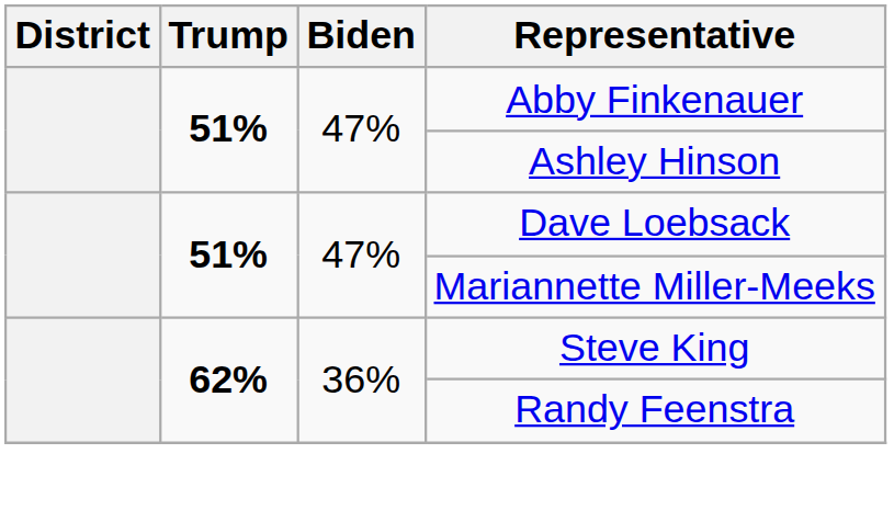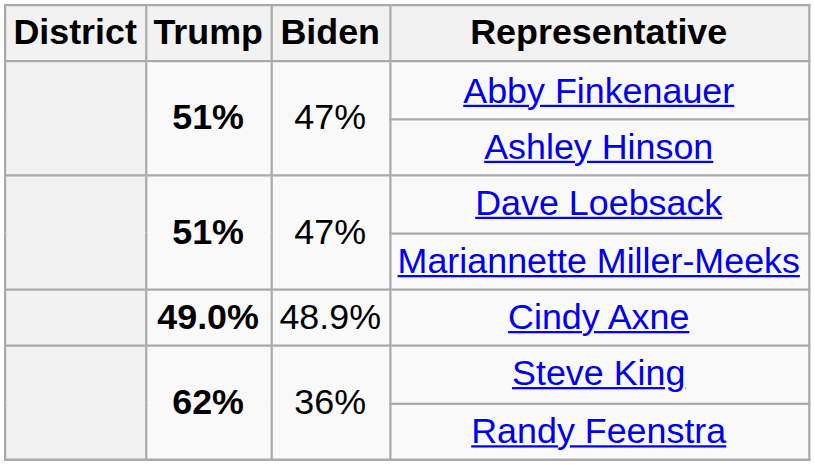+ row: 49.0% | 48.9% | Cindy Axne
